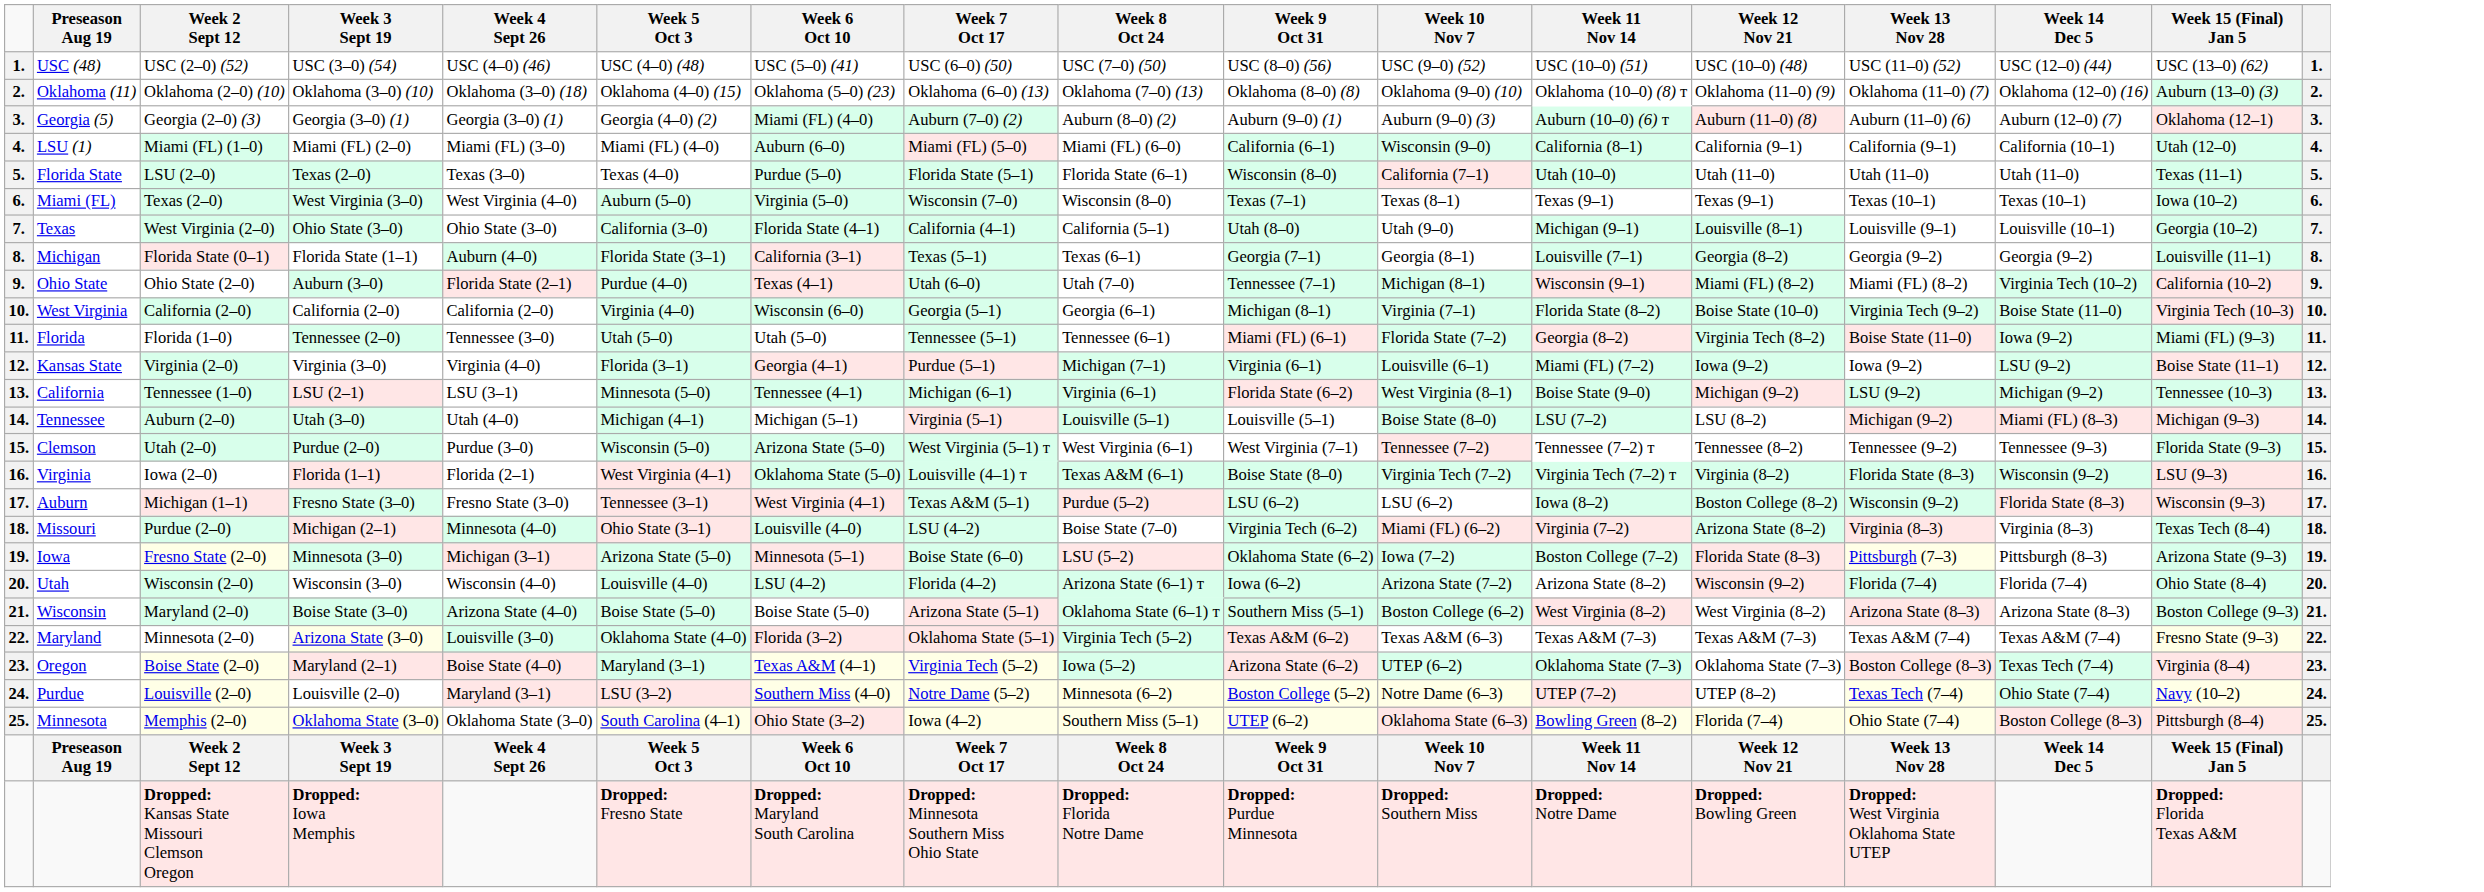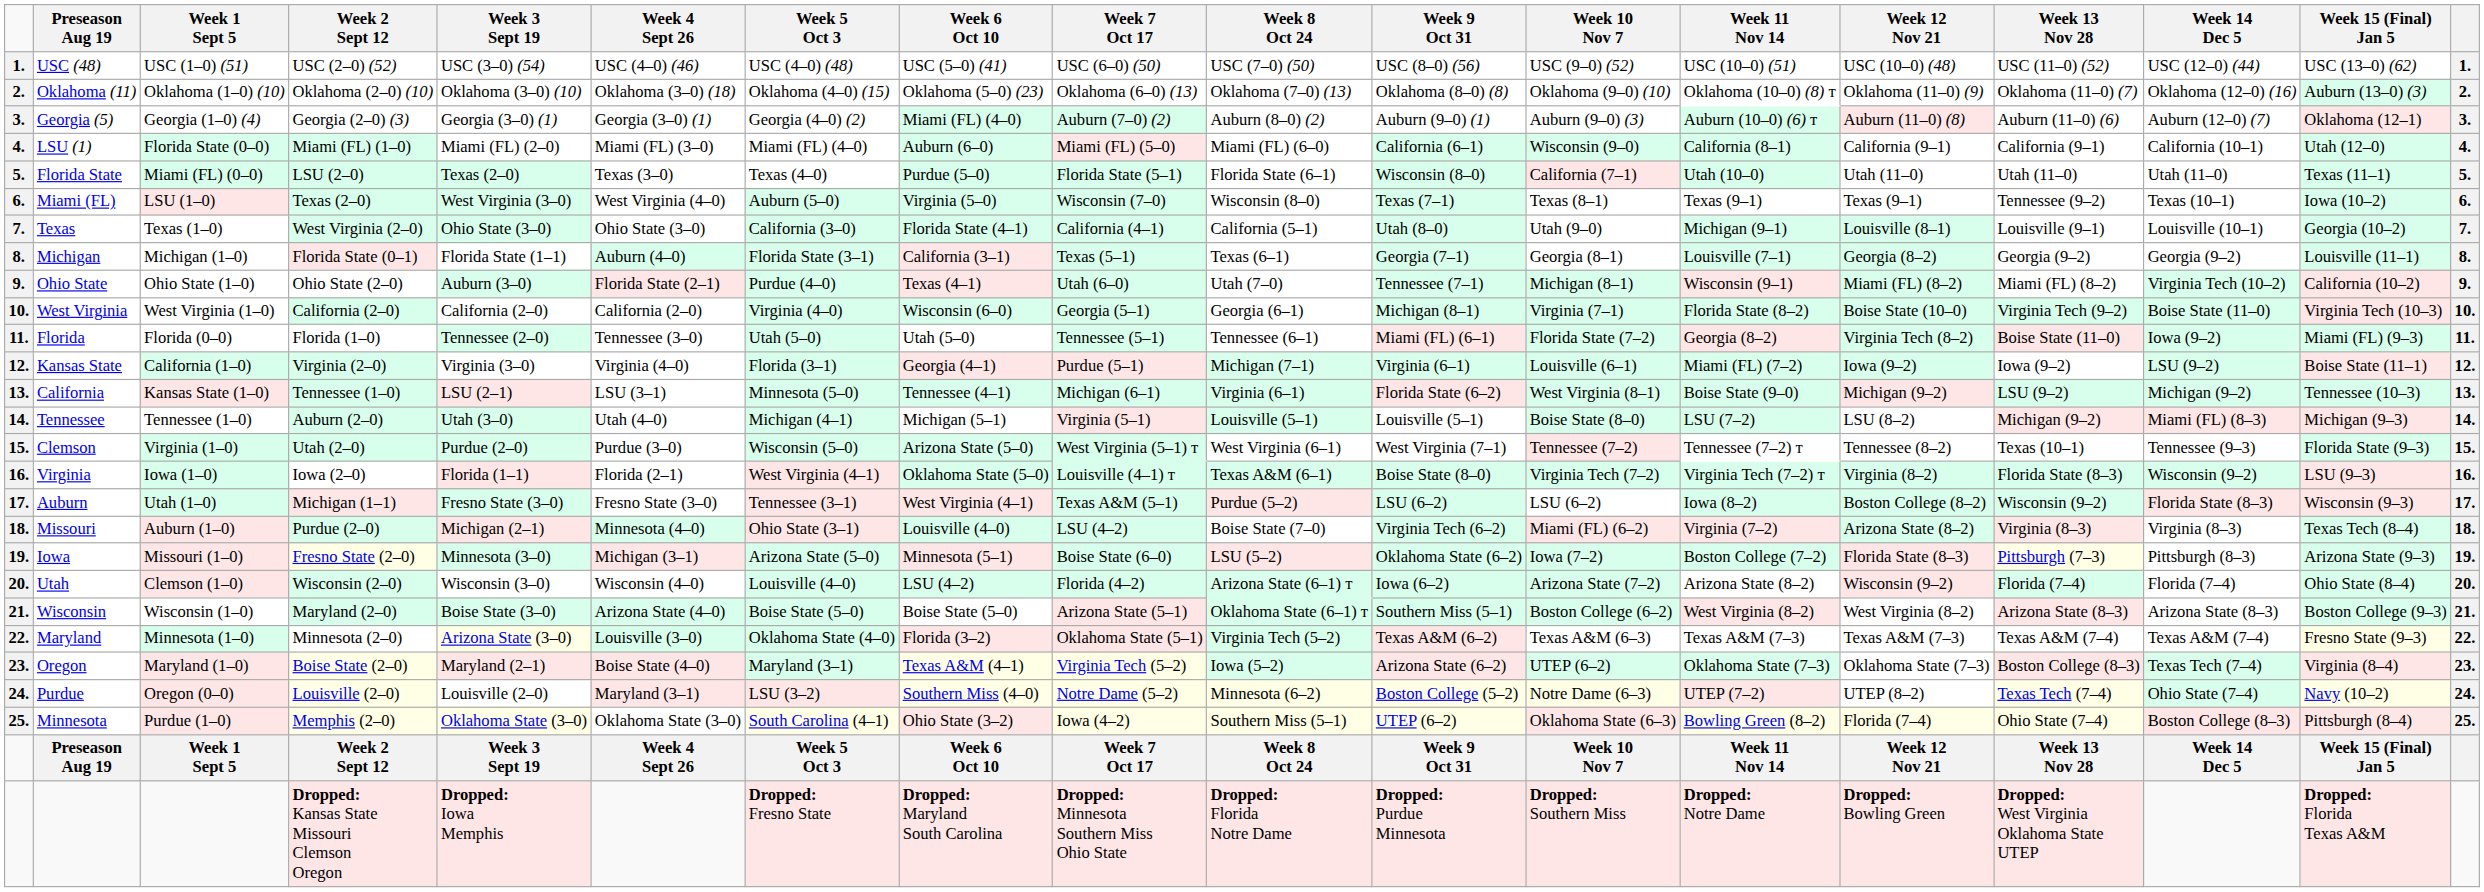+ column: Week 1 Sept 5 | USC (1–0) (51) | Oklahoma (1–0) (10) | Georgia (1–0) (4) | Florida State (0–0) | Miami (FL) (0–0) | LSU (1–0) | Texas (1–0) | Michigan (1–0) | Ohio State (1–0) | West Virginia (1–0) | Florida (0–0) | California (1–0) | Kansas State (1–0) | Tennessee (1–0) | Virginia (1–0) | Iowa (1–0) | Utah (1–0) | Auburn (1–0) | Missouri (1–0) | Clemson (1–0) | Wisconsin (1–0) | Minnesota (1–0) | Maryland (1–0) | Oregon (0–0) | Purdue (1–0) | Week 1 Sept 5
Miami (FL) | Week 13 Nov 28: Texas (10–1) -> Tennessee (9–2)
Clemson | Week 13 Nov 28: Tennessee (9–2) -> Texas (10–1)
